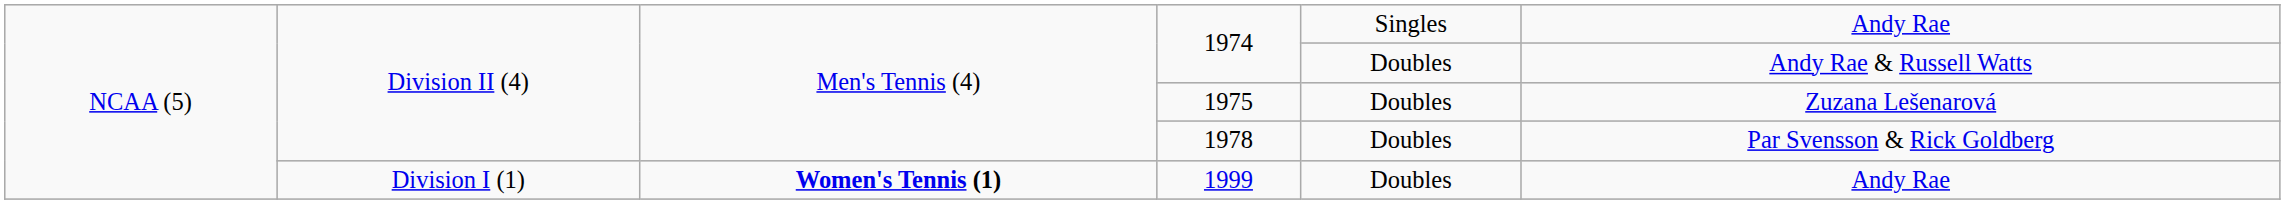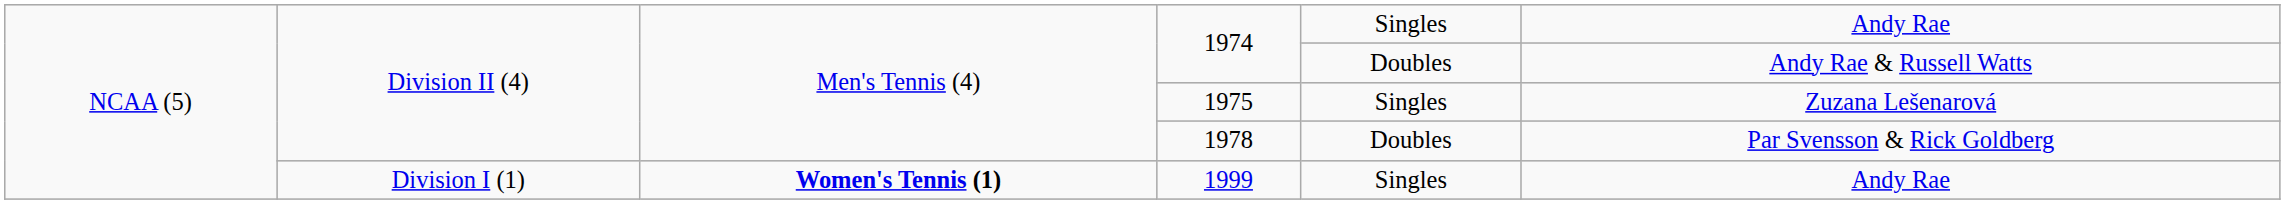1975 | column 5: Doubles -> Singles
1999 | column 5: Doubles -> Singles
